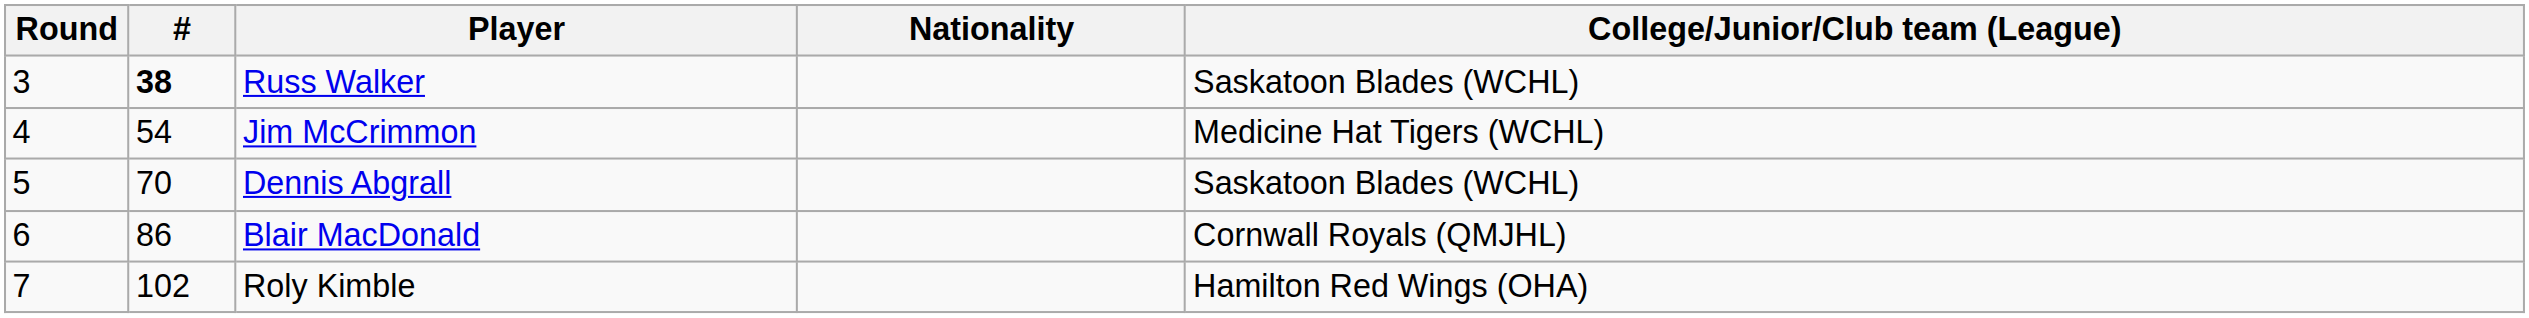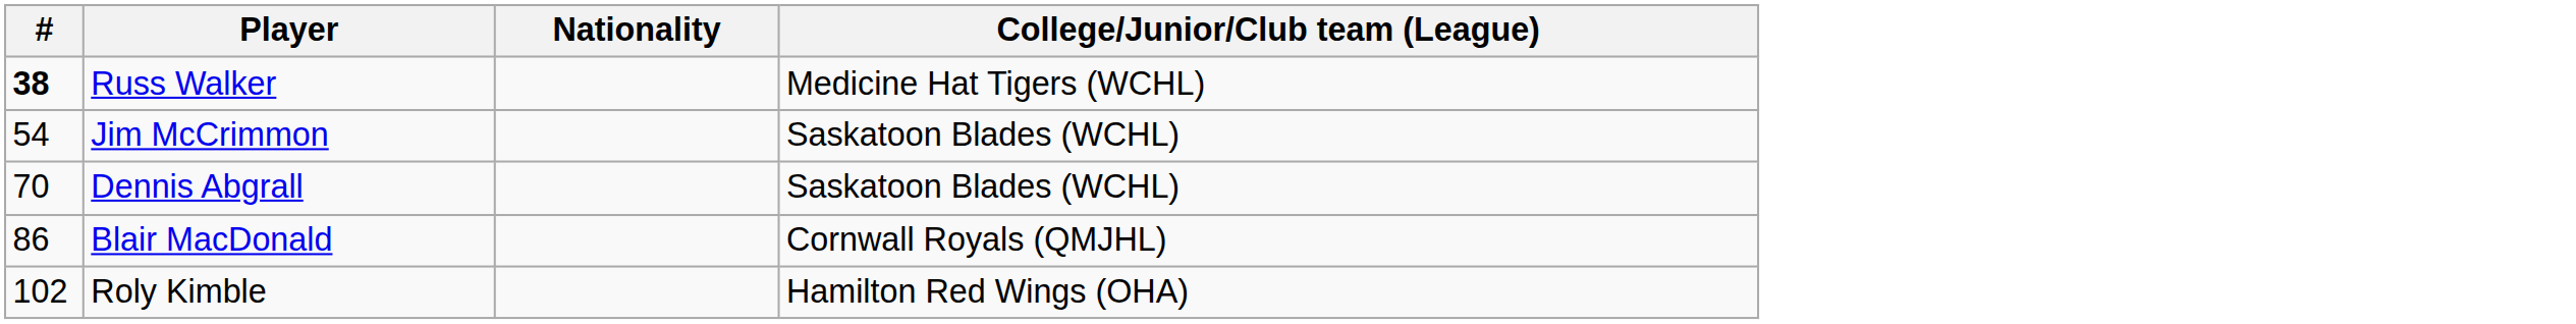- column: Round | 3 | 4 | 5 | 6 | 7
Russ Walker | College/Junior/Club team (League): Saskatoon Blades (WCHL) -> Medicine Hat Tigers (WCHL)
Jim McCrimmon | College/Junior/Club team (League): Medicine Hat Tigers (WCHL) -> Saskatoon Blades (WCHL)
